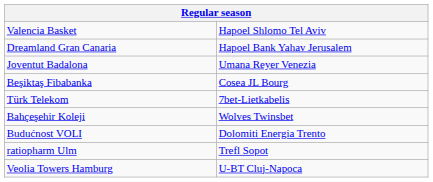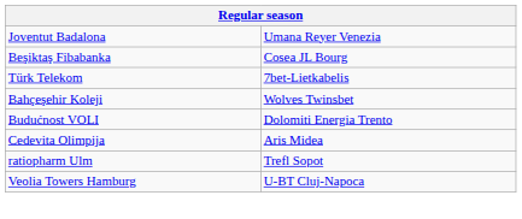- row: Valencia Basket | Hapoel Shlomo Tel Aviv
- row: Dreamland Gran Canaria | Hapoel Bank Yahav Jerusalem
+ row: Cedevita Olimpija | Aris Midea
